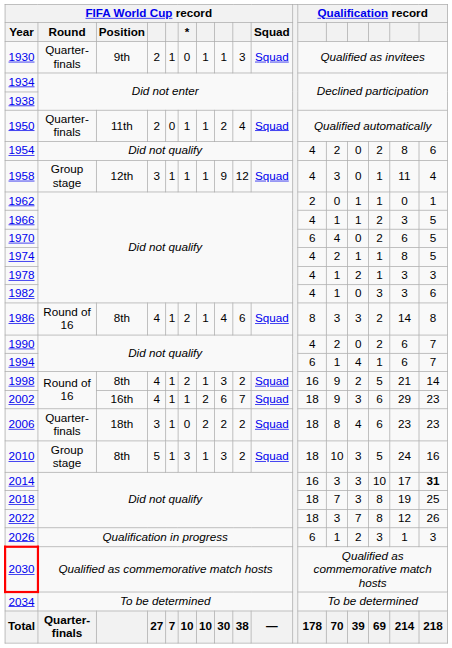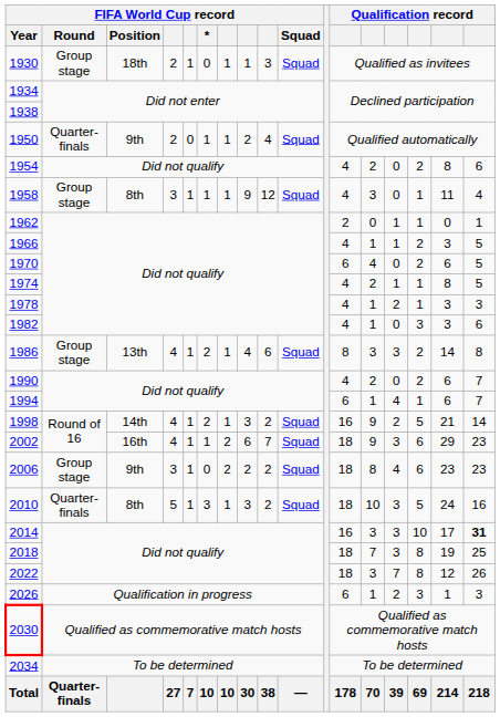1930 | FIFA World Cup record / Round: Quarter-finals -> Group stage
1930 | FIFA World Cup record / Position: 9th -> 18th
1950 | FIFA World Cup record / Position: 11th -> 9th
1958 | FIFA World Cup record / Position: 12th -> 8th
1986 | FIFA World Cup record / Round: Round of 16 -> Group stage
1986 | FIFA World Cup record / Position: 8th -> 13th
1998 | FIFA World Cup record / Position: 8th -> 14th
2006 | FIFA World Cup record / Round: Quarter-finals -> Group stage
2006 | FIFA World Cup record / Position: 18th -> 9th
2010 | FIFA World Cup record / Round: Group stage -> Quarter-finals
